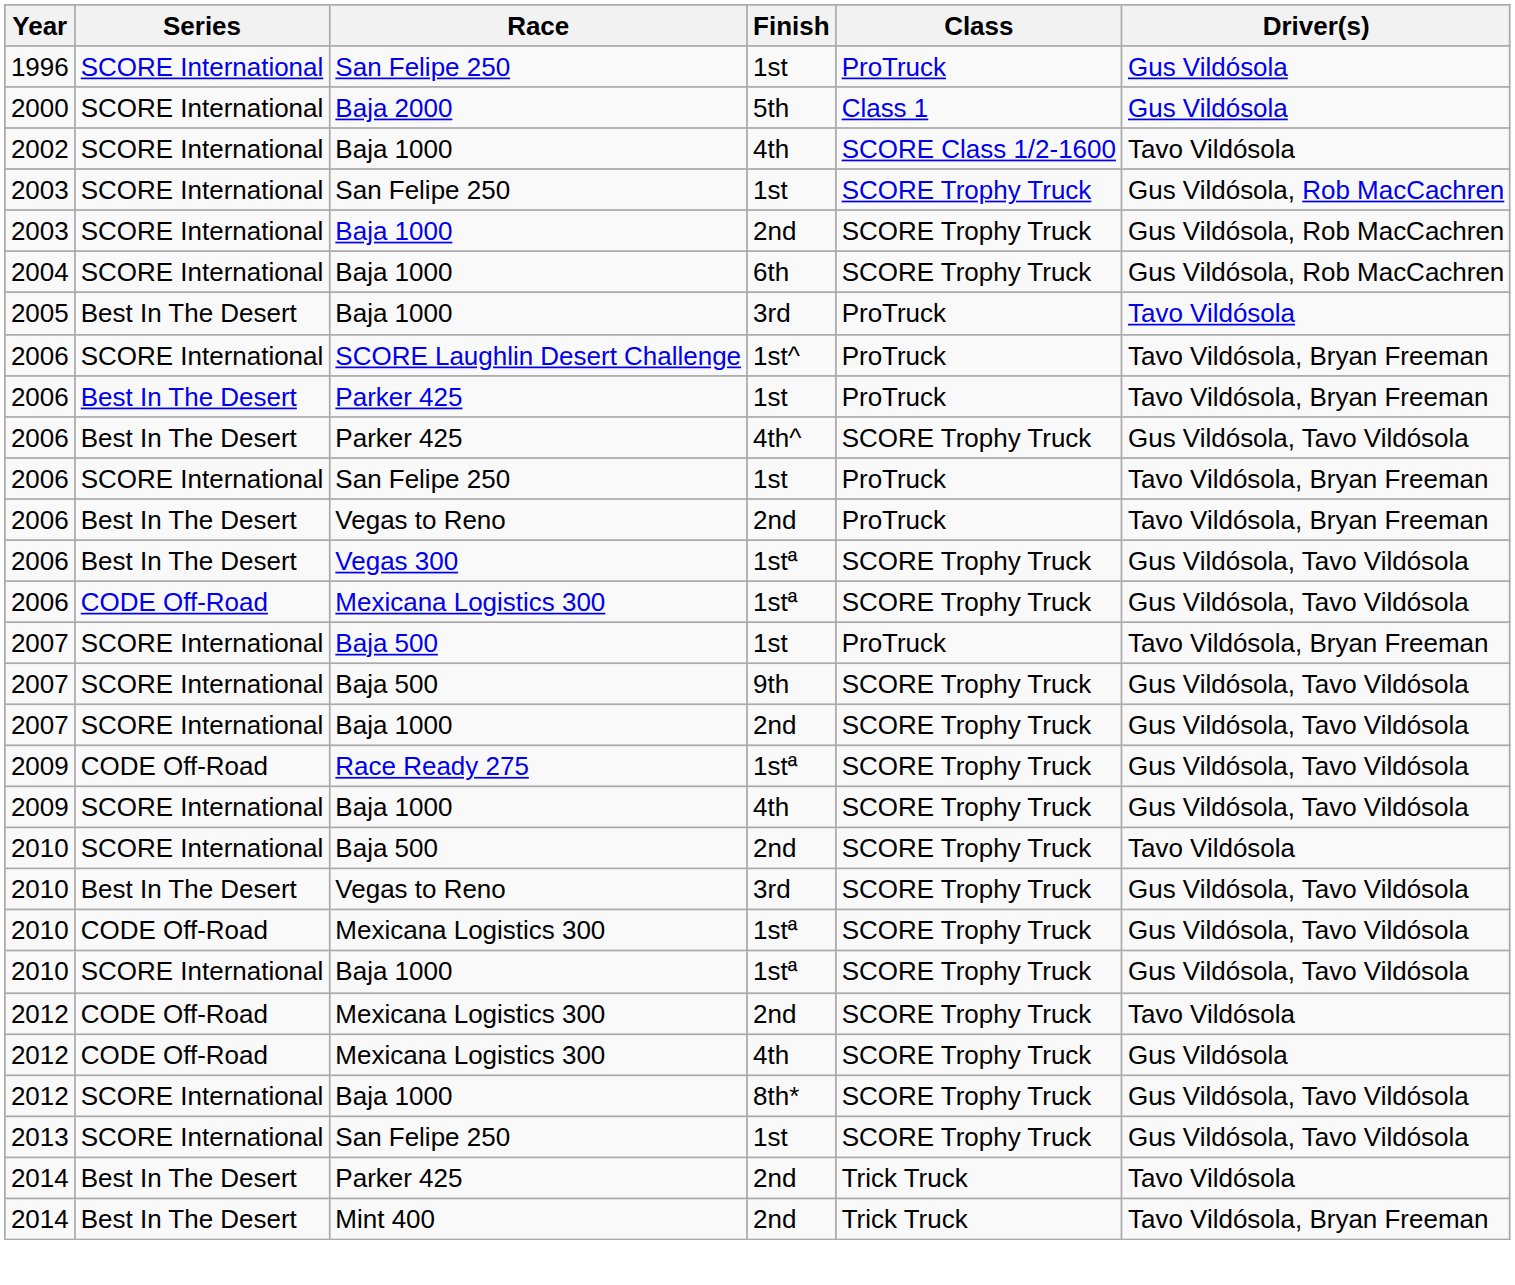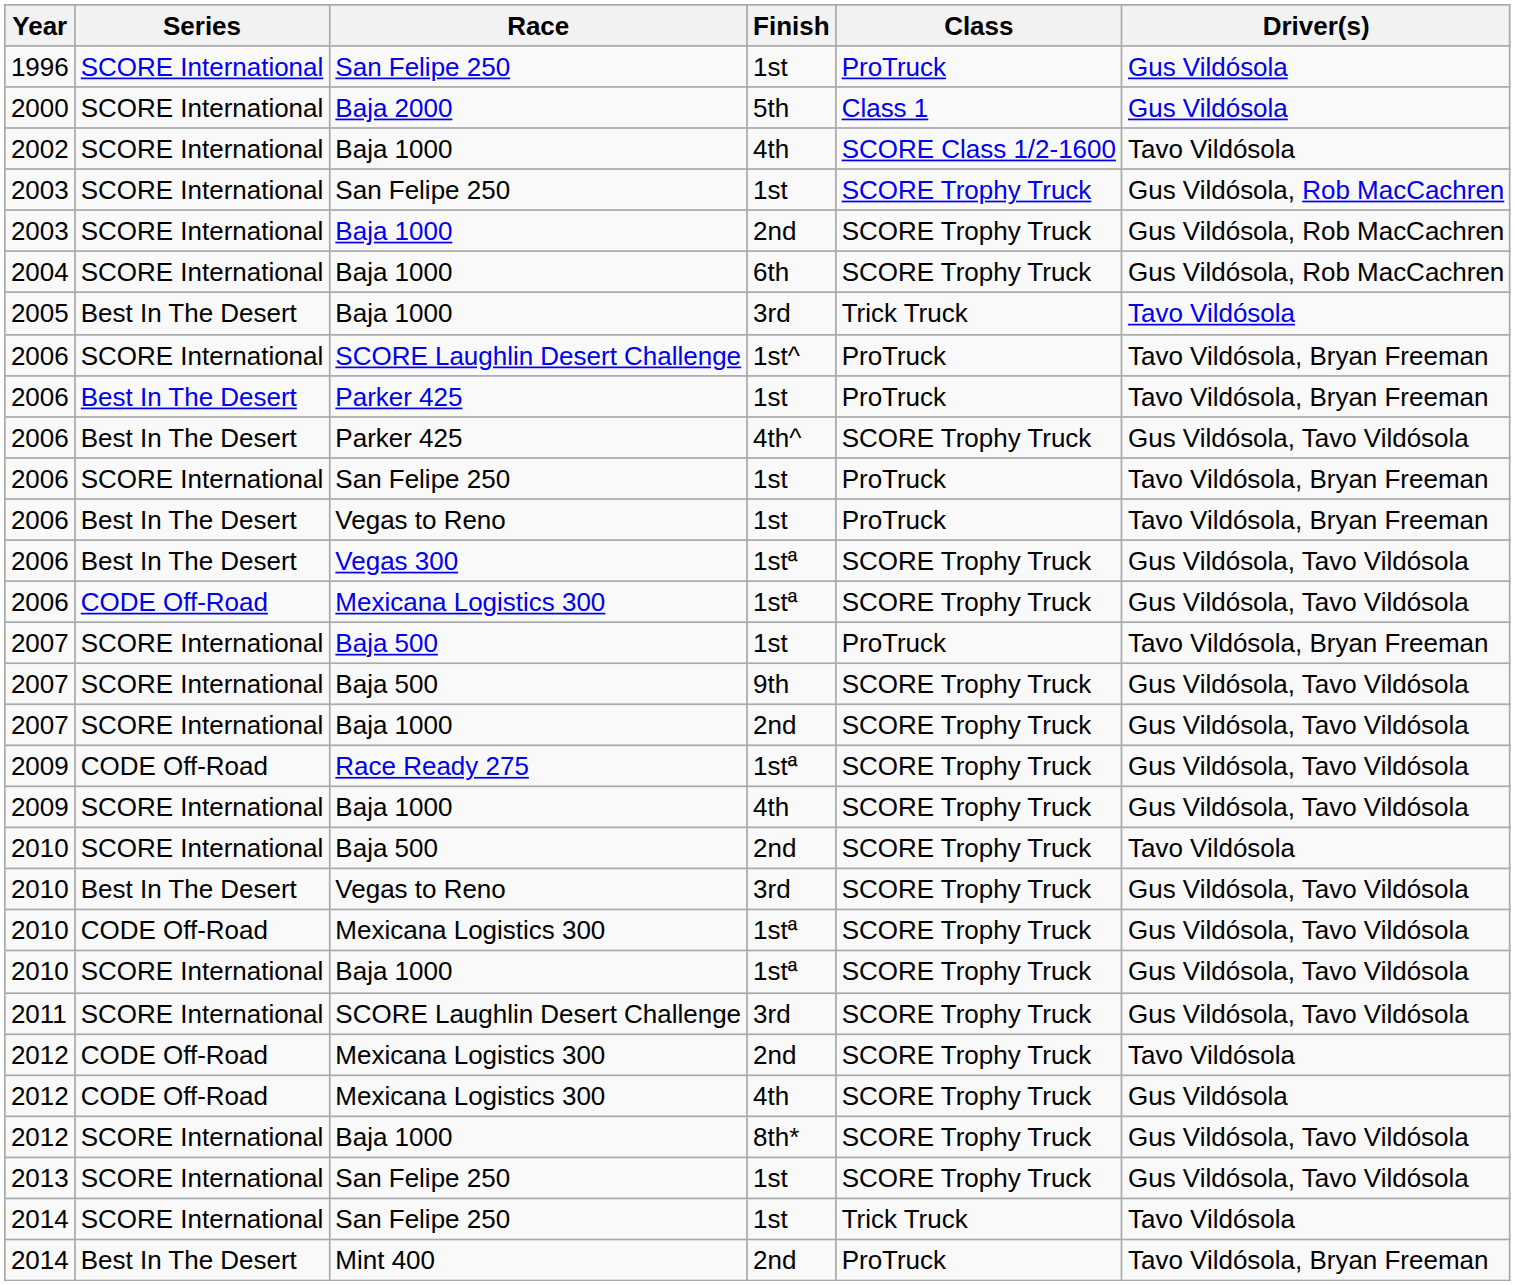2005 | Class: ProTruck -> Trick Truck
2006 / Vegas to Reno | Finish: 2nd -> 1st
+ row: 2011 | SCORE International | SCORE Laughlin Desert Challenge | 3rd | SCORE Trophy Truck | Gus Vildósola, Tavo Vildósola
- row: 2014 | Best In The Desert | Parker 425 | 2nd | Trick Truck | Tavo Vildósola
+ row: 2014 | SCORE International | San Felipe 250 | 1st | Trick Truck | Tavo Vildósola
2014 / Mint 400 | Class: Trick Truck -> ProTruck
